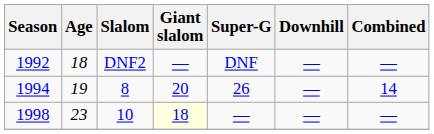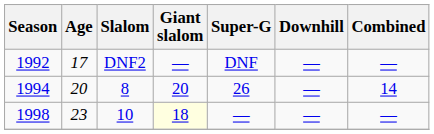1992 | Age: 18 -> 17
1994 | Age: 19 -> 20
